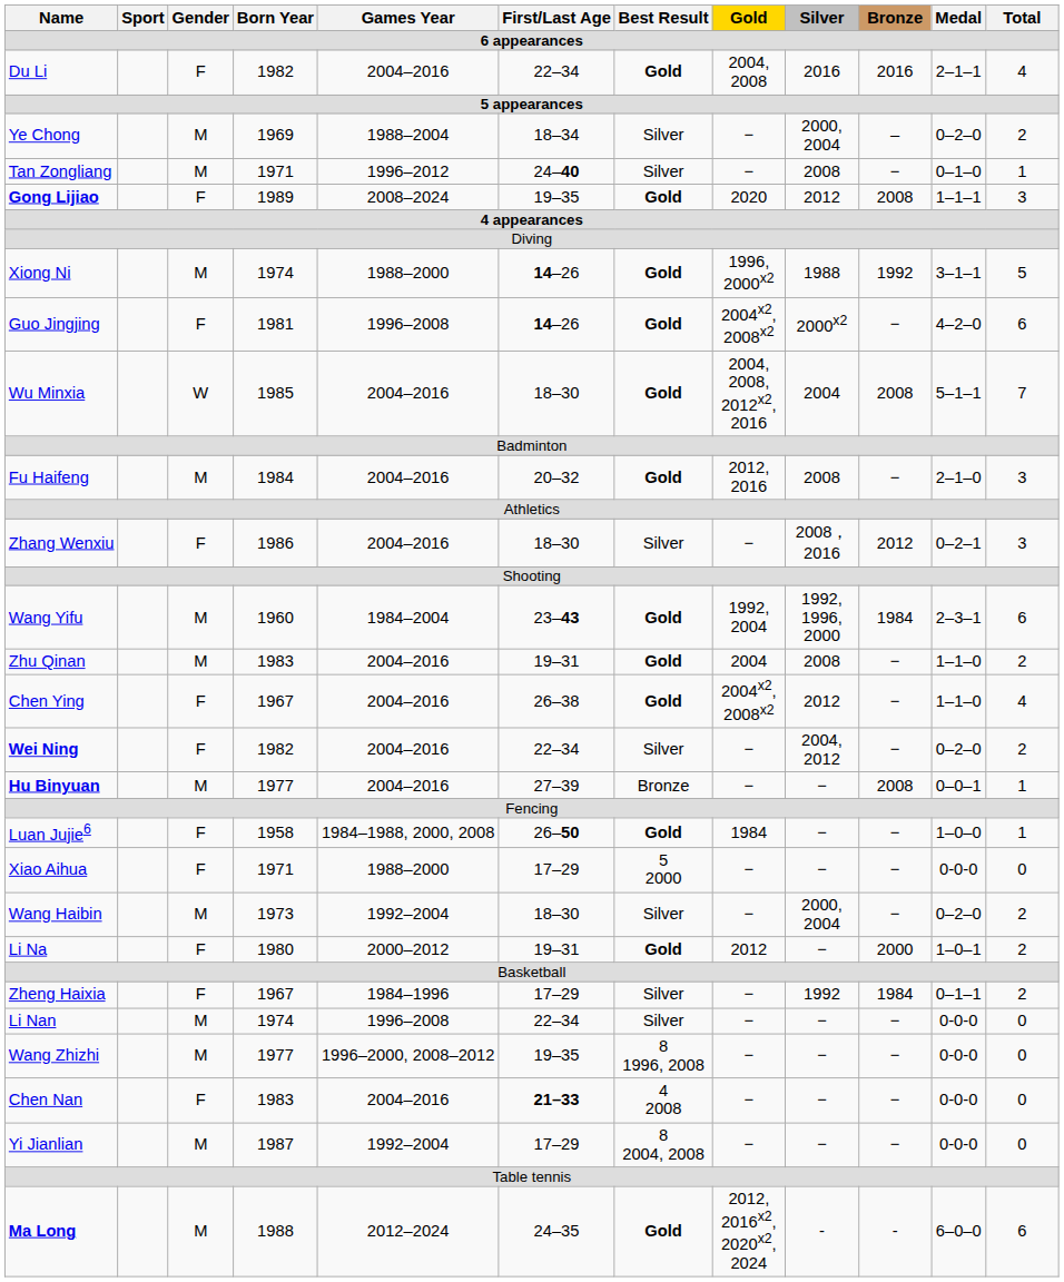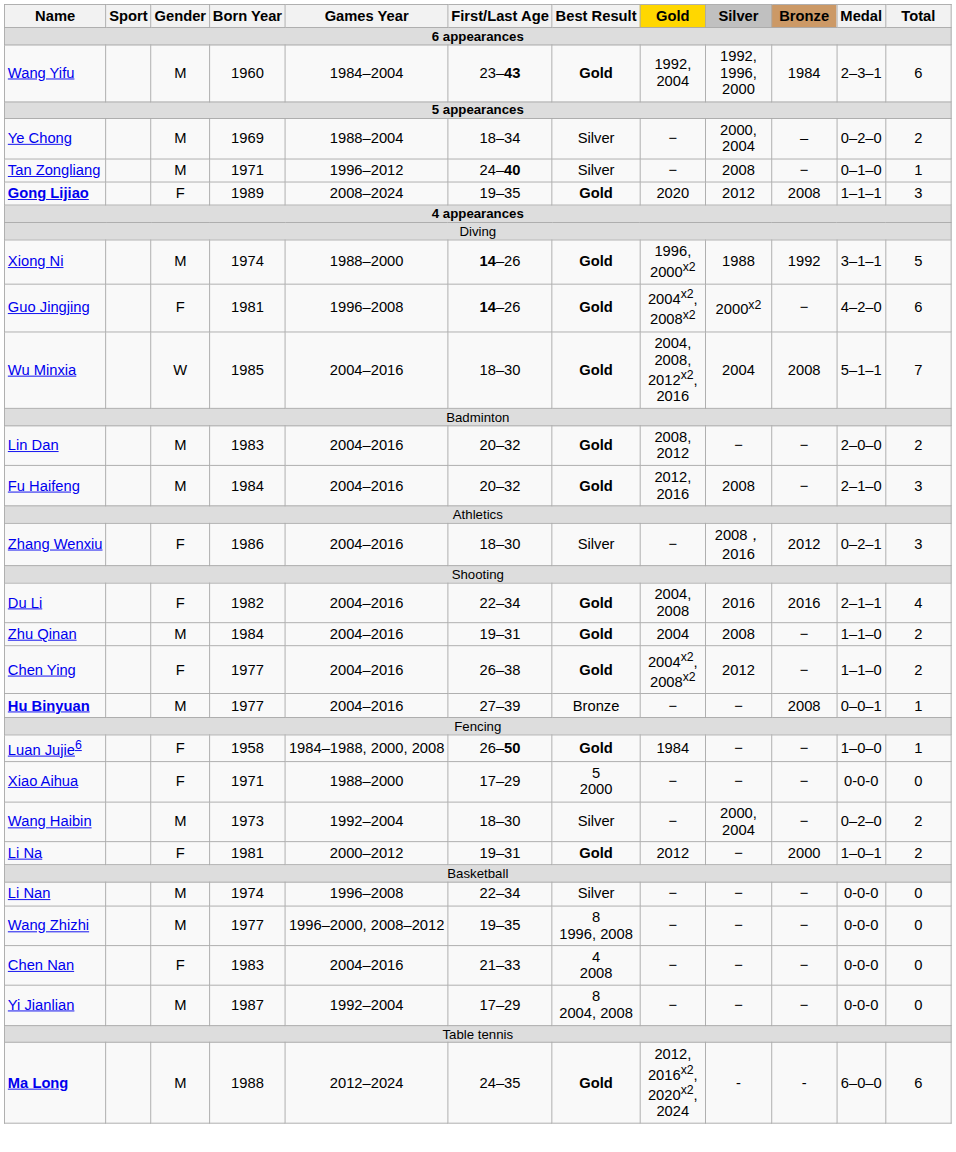rows swapped: Wang Yifu <-> Du Li
+ row: Lin Dan | M | 1983 | 2004–2016 | 20–32 | Gold | 2008, 2012 | − | − | 2–0–0 | 2
Zhu Qinan | Born Year: 1983 -> 1984
Chen Ying | Born Year: 1967 -> 1977
Chen Ying | Total: 4 -> 2
- row: Wei Ning | F | 1982 | 2004–2016 | 22–34 | Silver | − | 2004, 2012 | − | 0–2–0 | 2
Li Na | Born Year: 1980 -> 1981
- row: Zheng Haixia | F | 1967 | 1984–1996 | 17–29 | Silver | − | 1992 | 1984 | 0–1–1 | 2
Chen Nan | First/Last Age: bold -> normal
